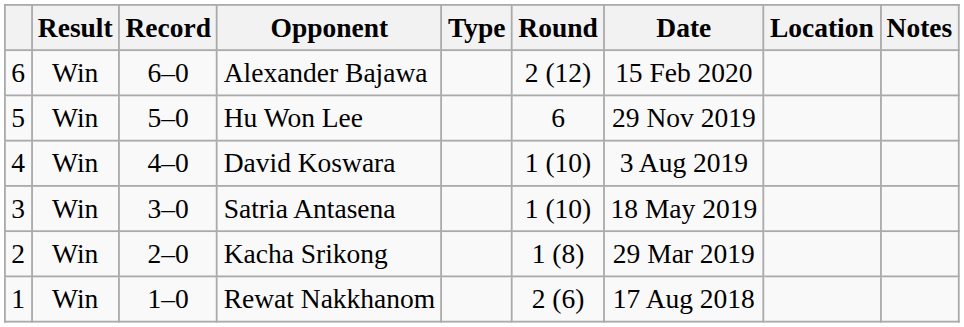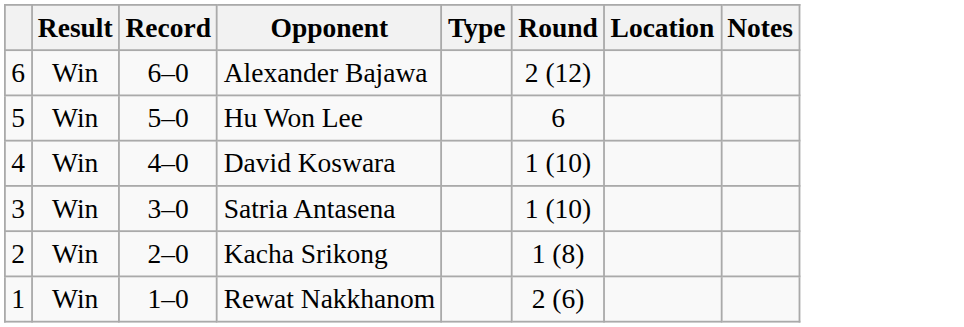- column: Date | 15 Feb 2020 | 29 Nov 2019 | 3 Aug 2019 | 18 May 2019 | 29 Mar 2019 | 17 Aug 2018
